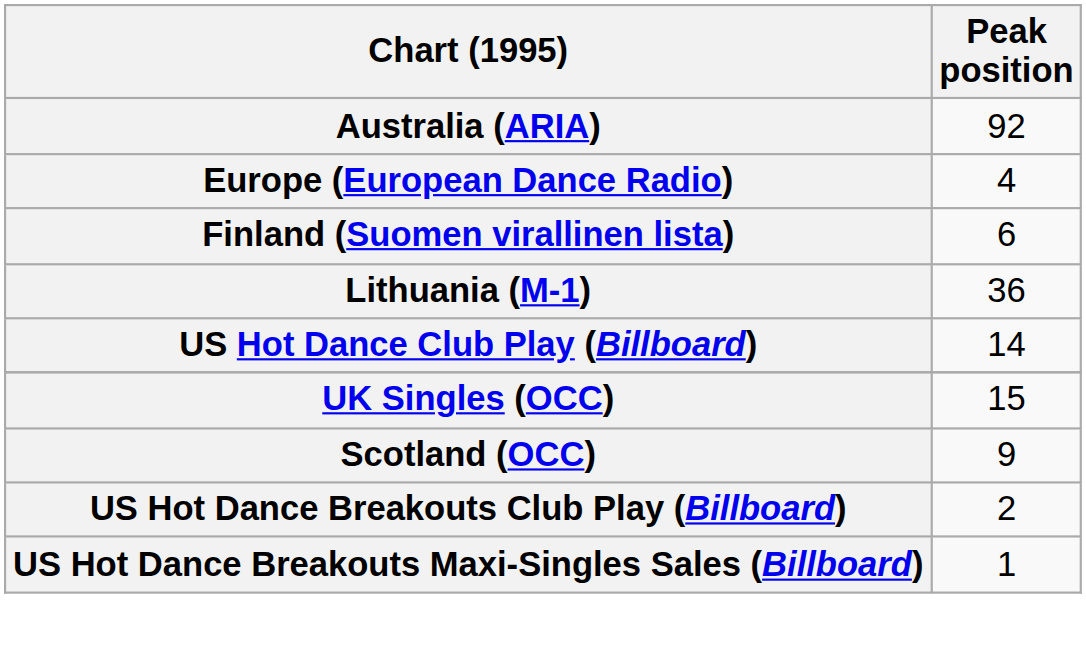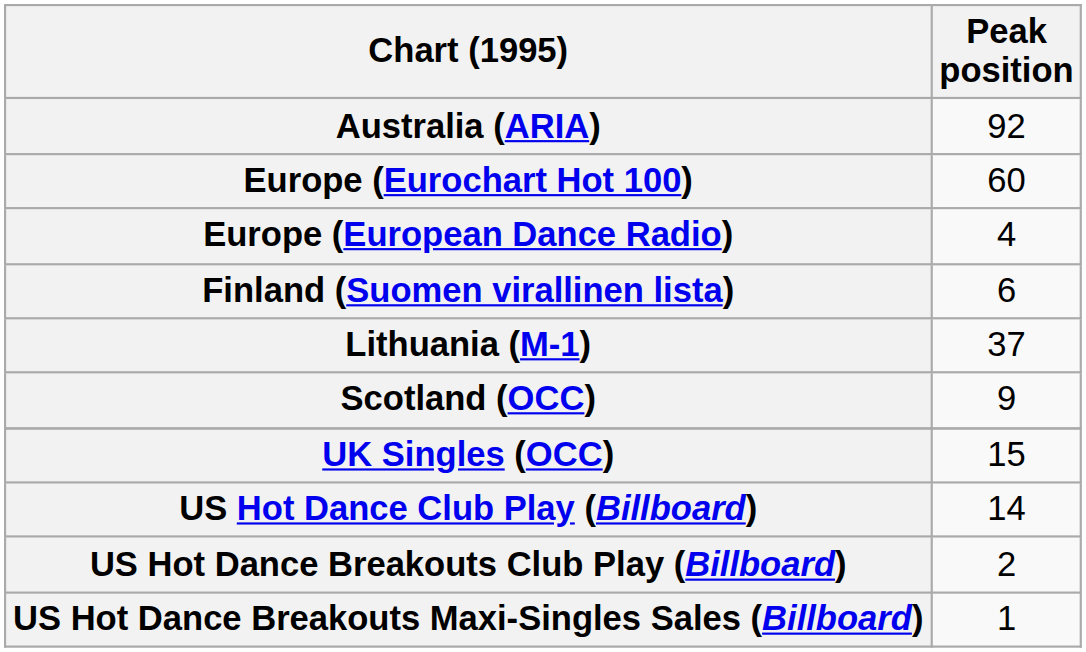+ row: Europe (Eurochart Hot 100) | 60
Lithuania (M-1) | Peak position: 36 -> 37
rows swapped: Scotland (OCC) <-> US Hot Dance Club Play (Billboard)
